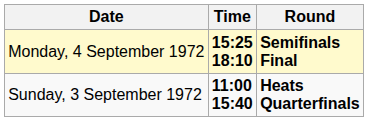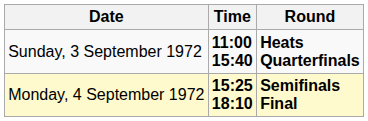rows swapped: Sunday, 3 September 1972 <-> Monday, 4 September 1972
